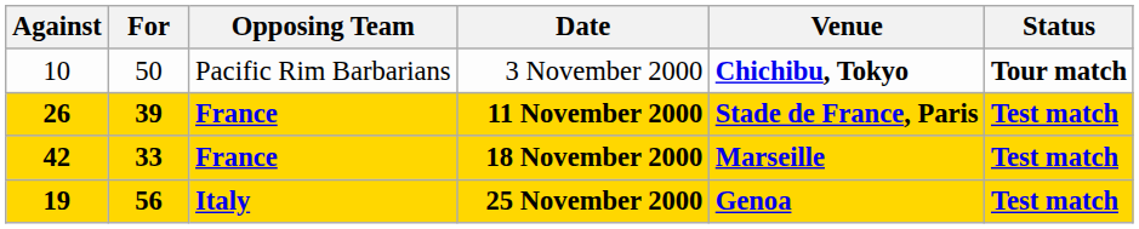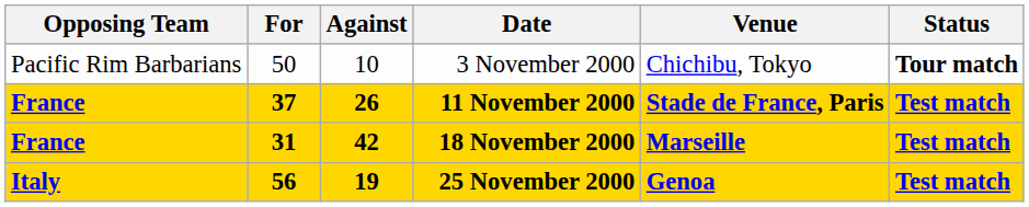columns swapped: Opposing Team <-> Against
3 November 2000 | Venue: bold -> normal
11 November 2000 | For: 39 -> 37
18 November 2000 | For: 33 -> 31
